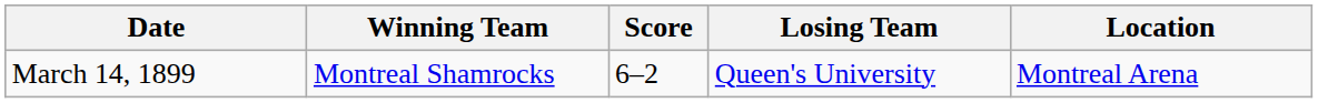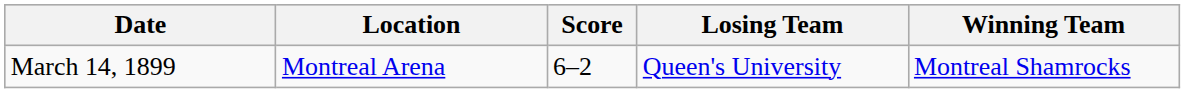columns swapped: Winning Team <-> Location
